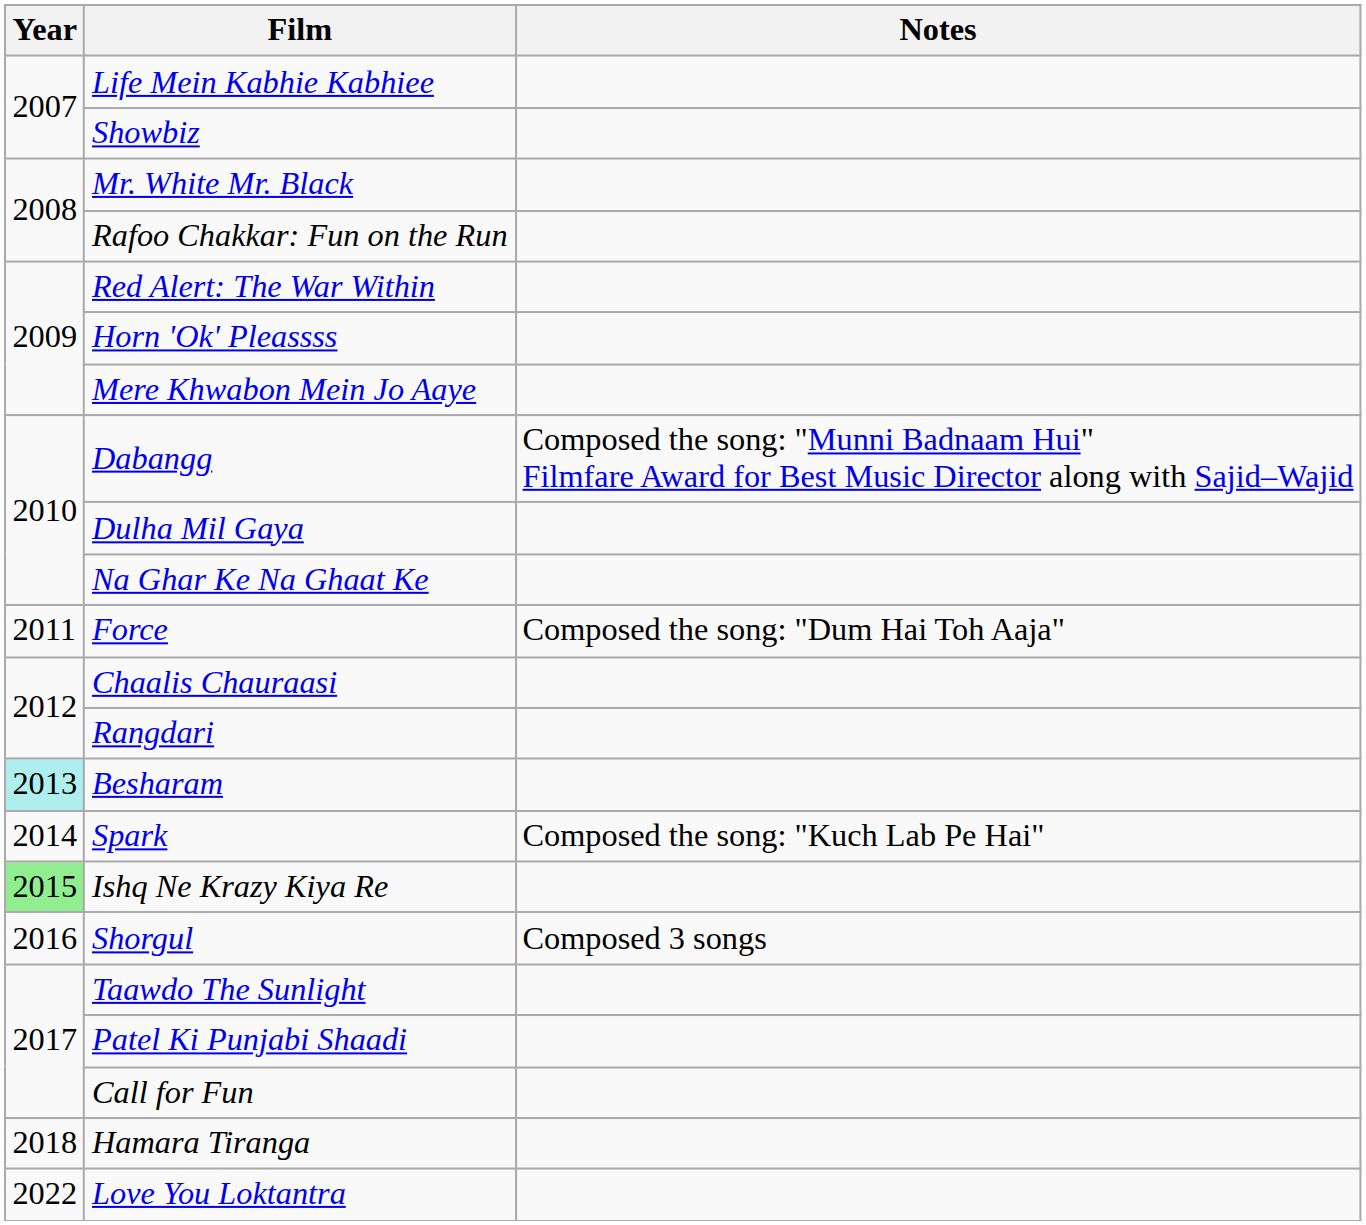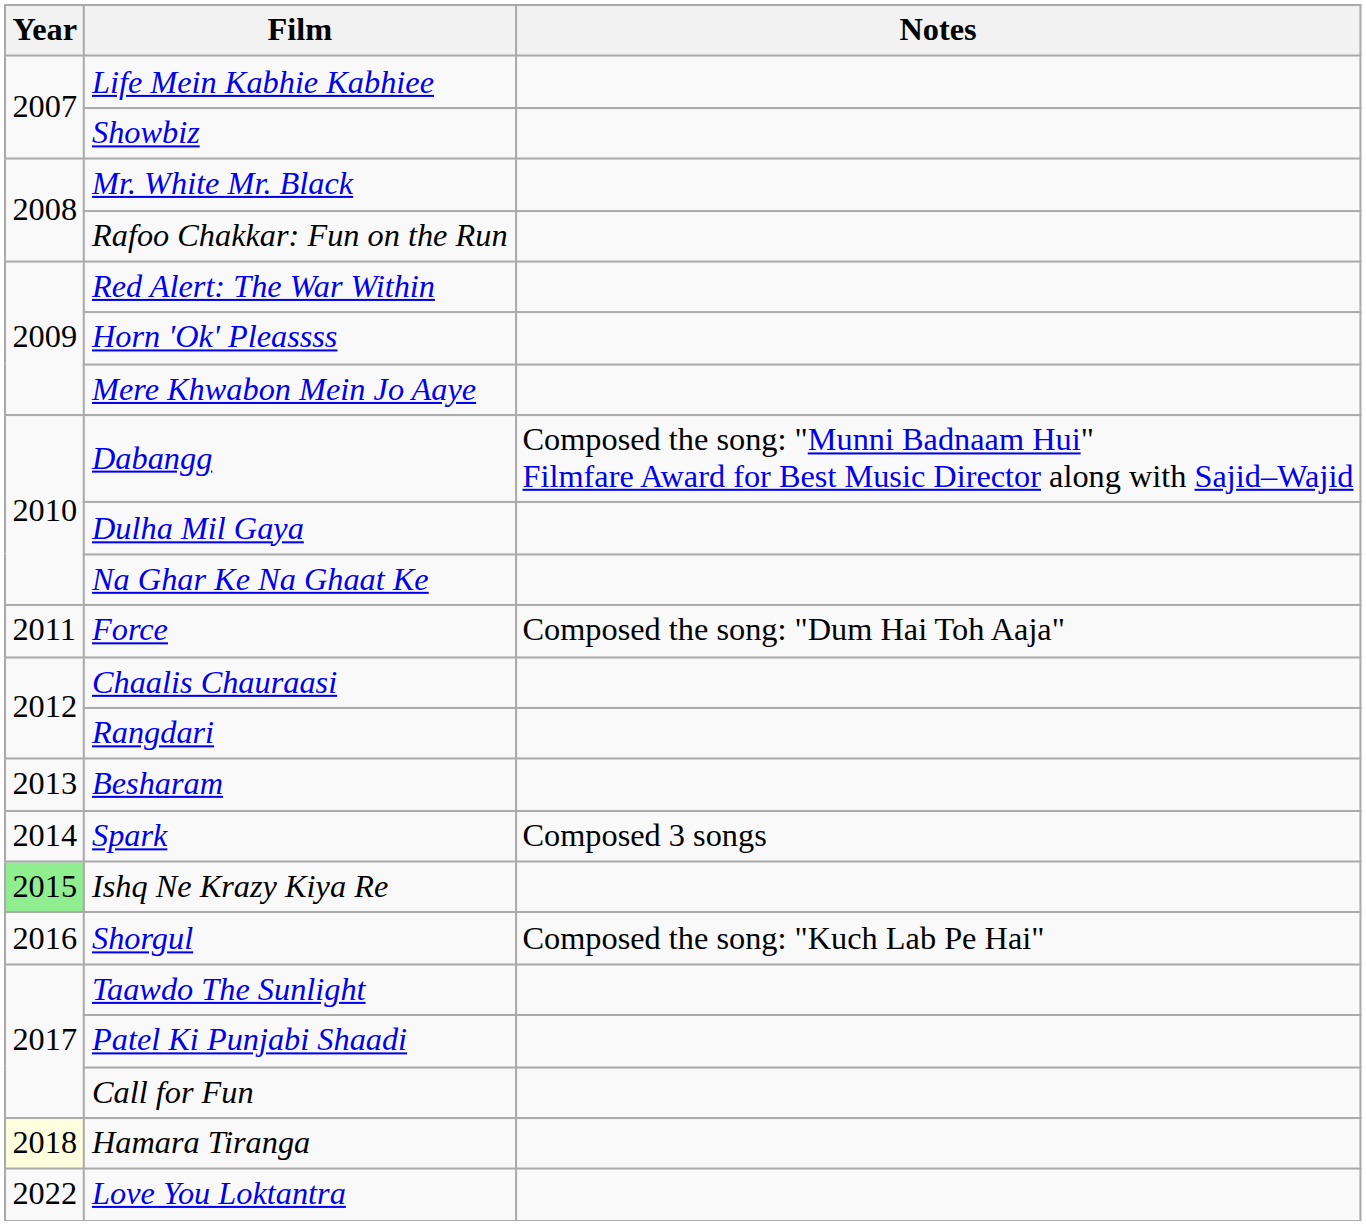Besharam | Year: paleturquoise background -> no background
Spark | Notes: Composed the song: "Kuch Lab Pe Hai" -> Composed 3 songs
Shorgul | Notes: Composed 3 songs -> Composed the song: "Kuch Lab Pe Hai"
Hamara Tiranga | Year: no background -> lightyellow background
